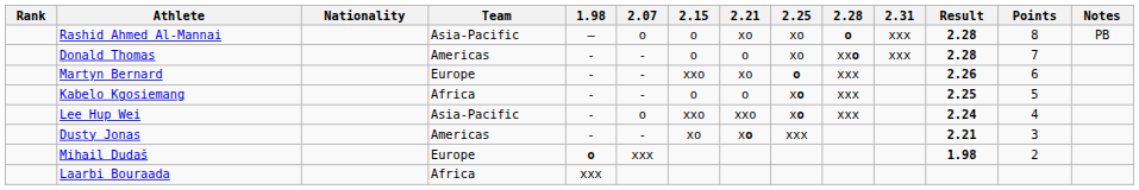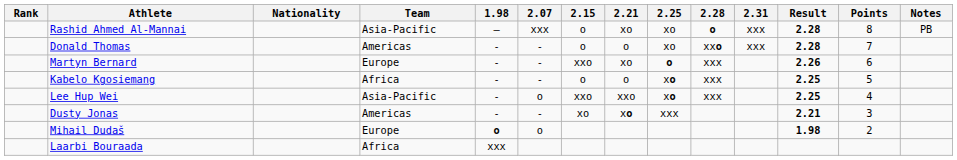Rashid Ahmed Al-Mannai | 2.07: o -> xxx
Lee Hup Wei | Result: 2.24 -> 2.25
Mihail Dudaš | 2.07: xxx -> o
